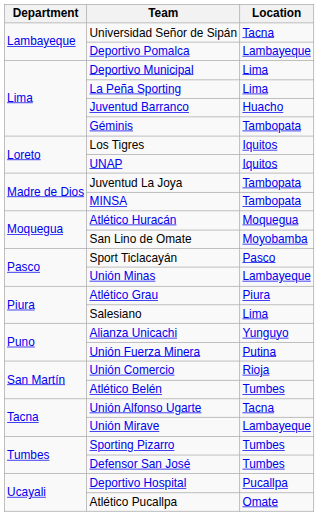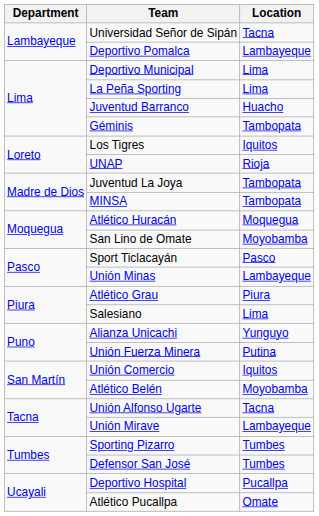UNAP | Location: Iquitos -> Rioja
Unión Comercio | Location: Rioja -> Iquitos
Atlético Belén | Location: Tumbes -> Moyobamba
